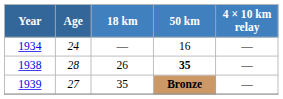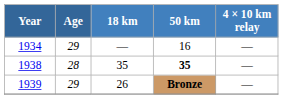1934 | Age: 24 -> 29
1938 | 18 km: 26 -> 35
1939 | Age: 27 -> 29
1939 | 18 km: 35 -> 26
